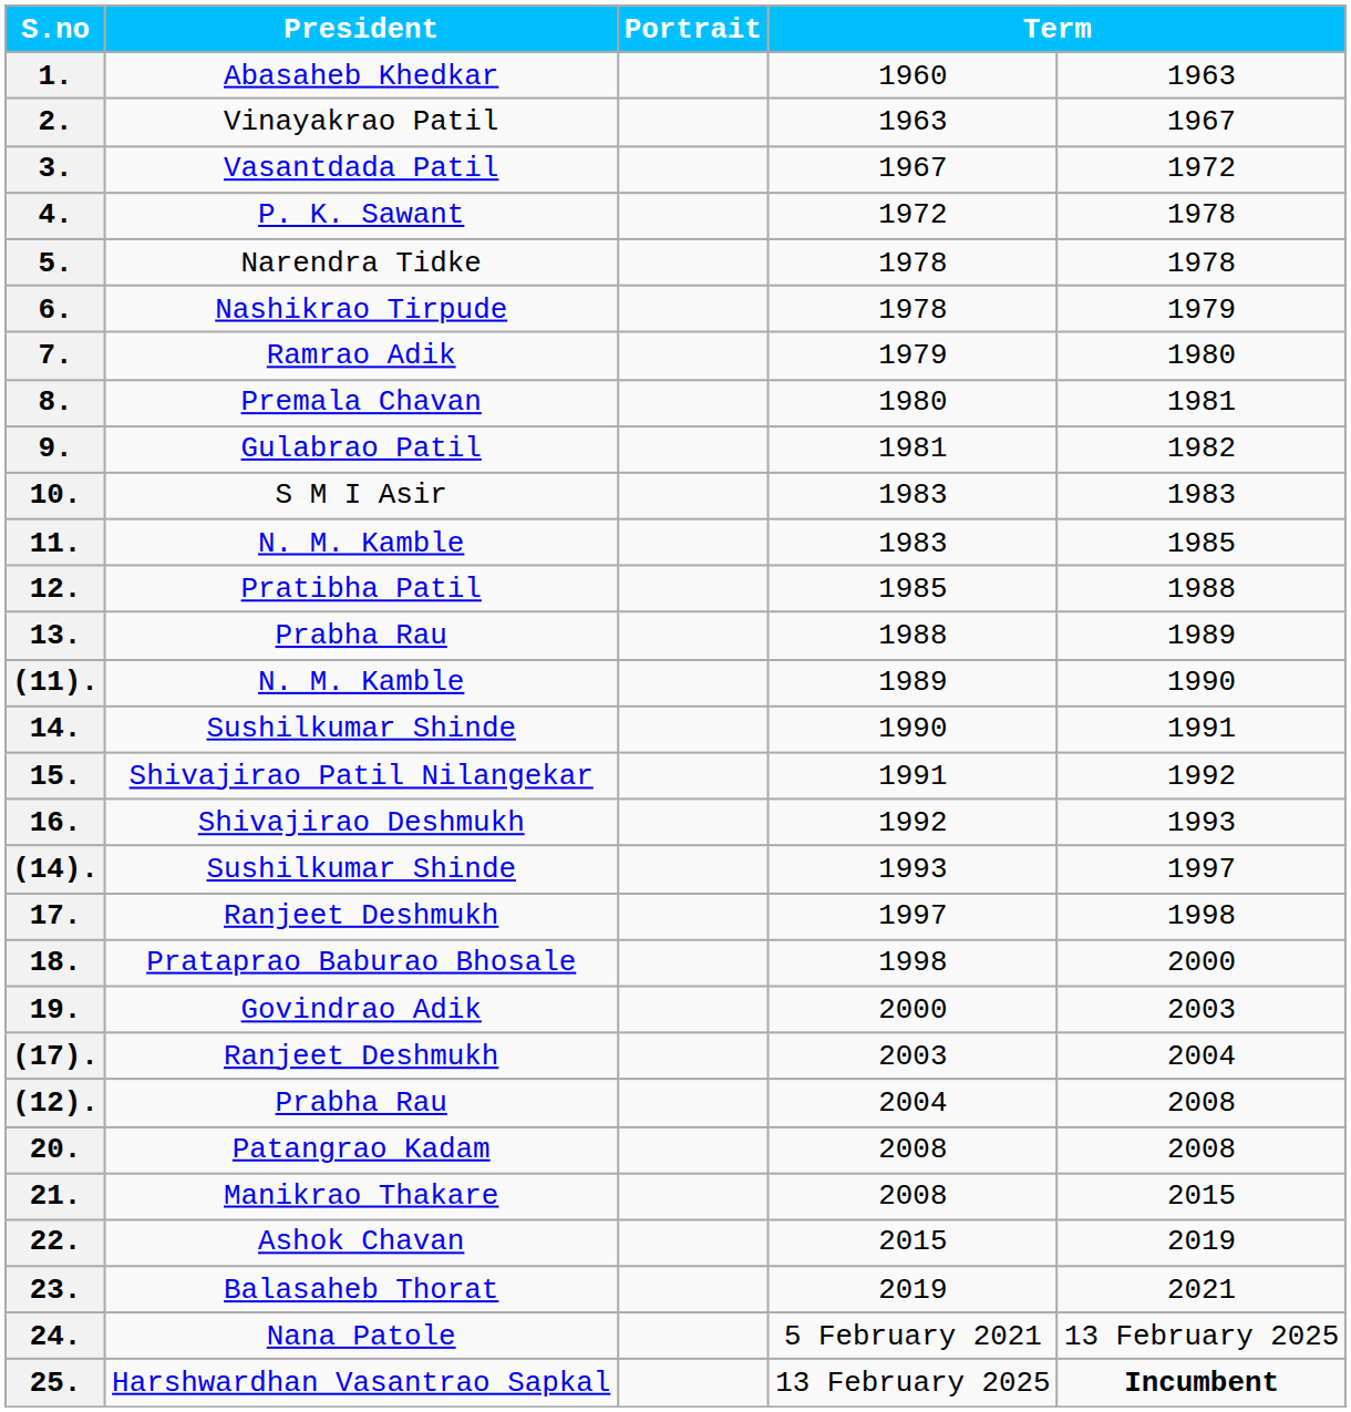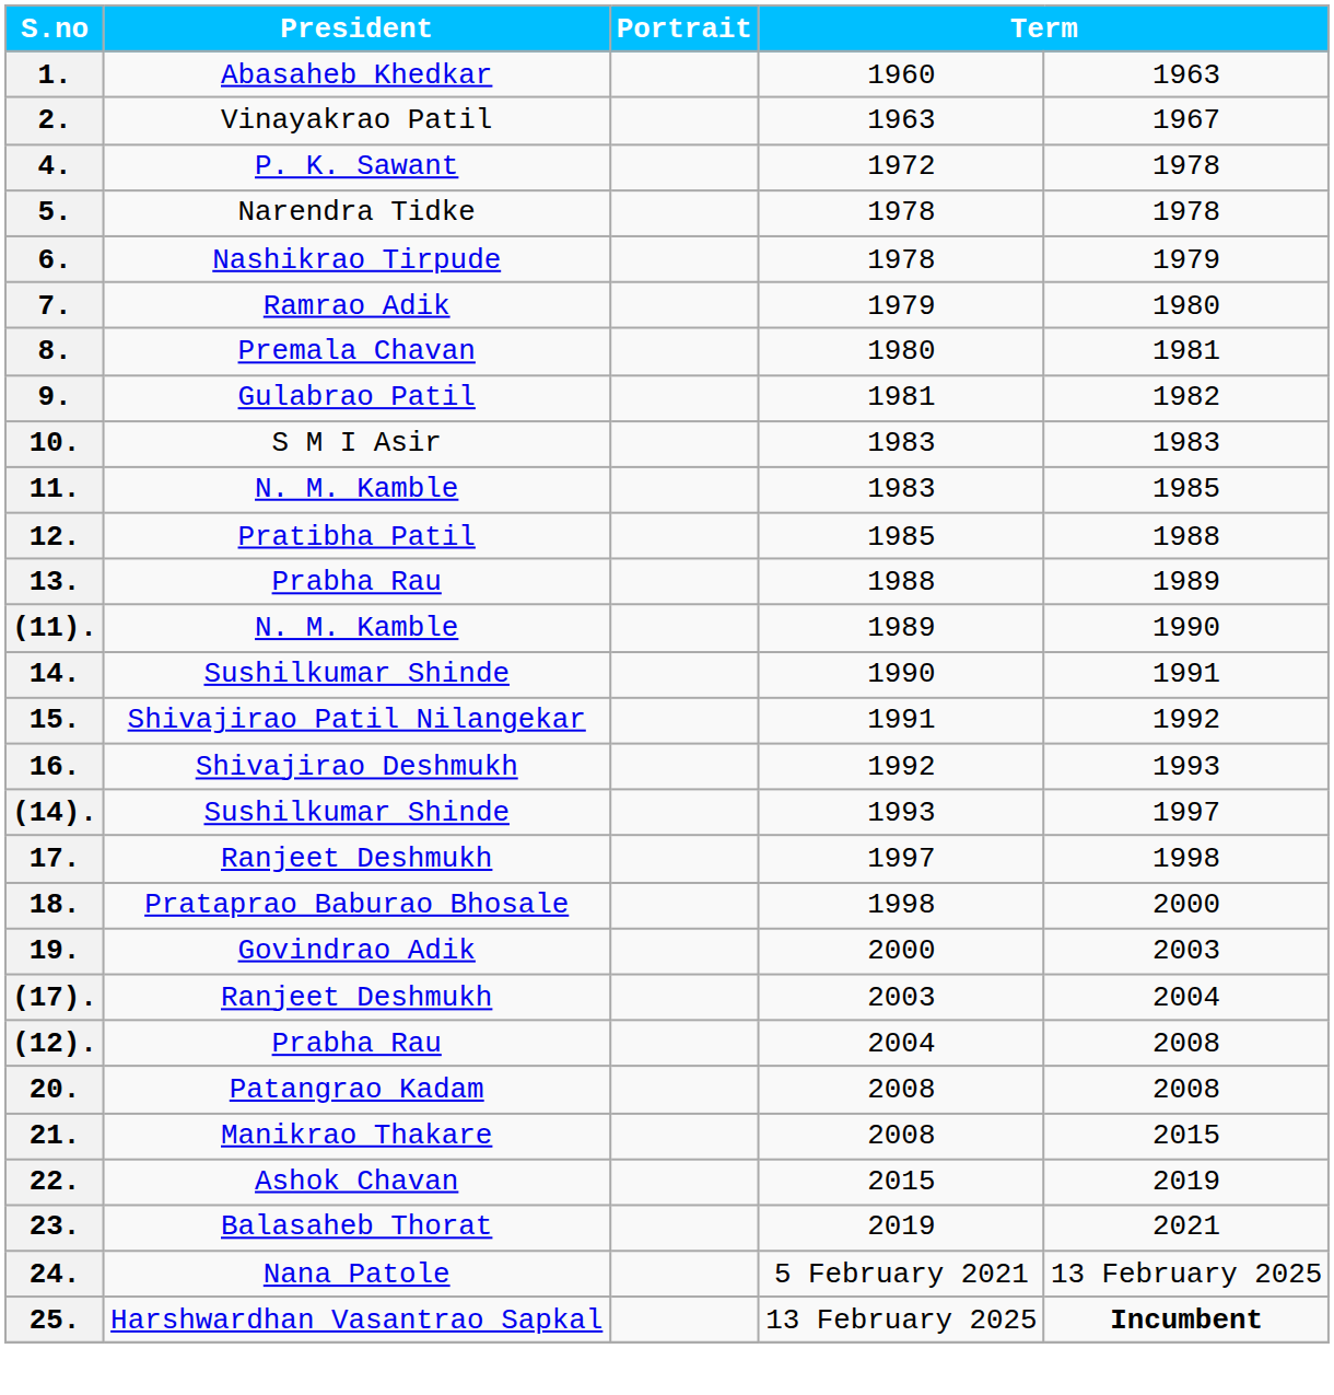- row: 3. | Vasantdada Patil | 1967 | 1972
